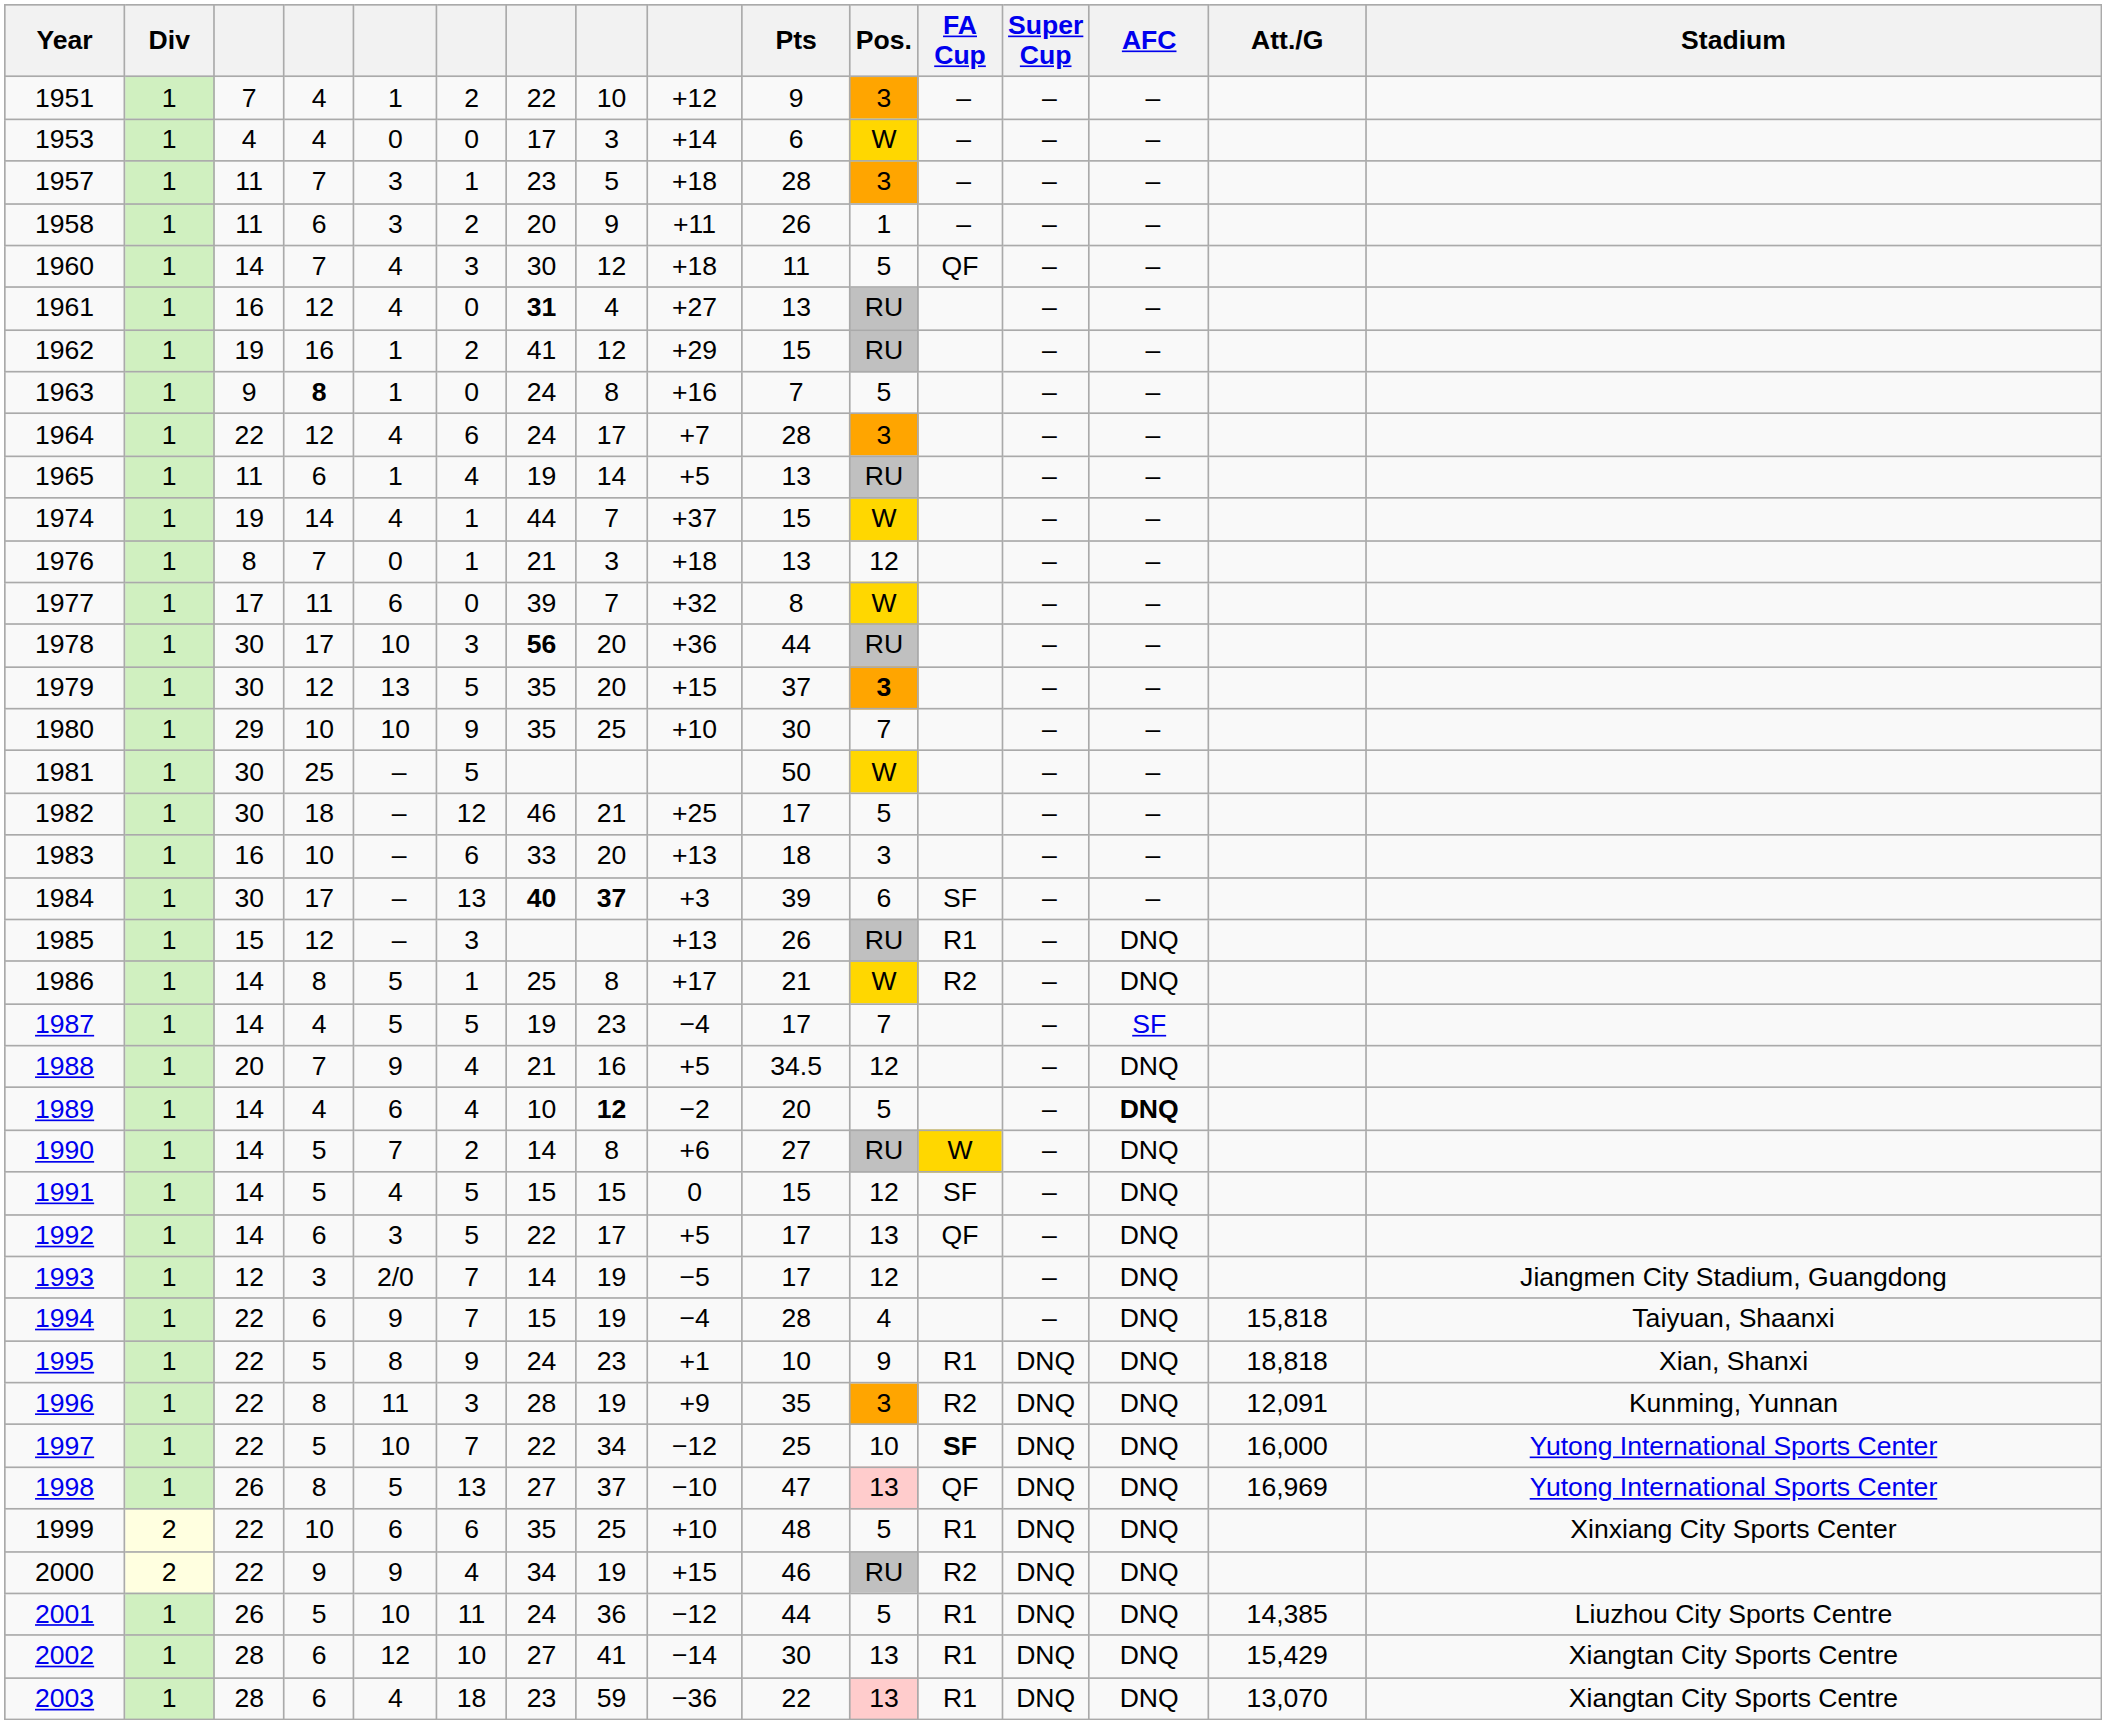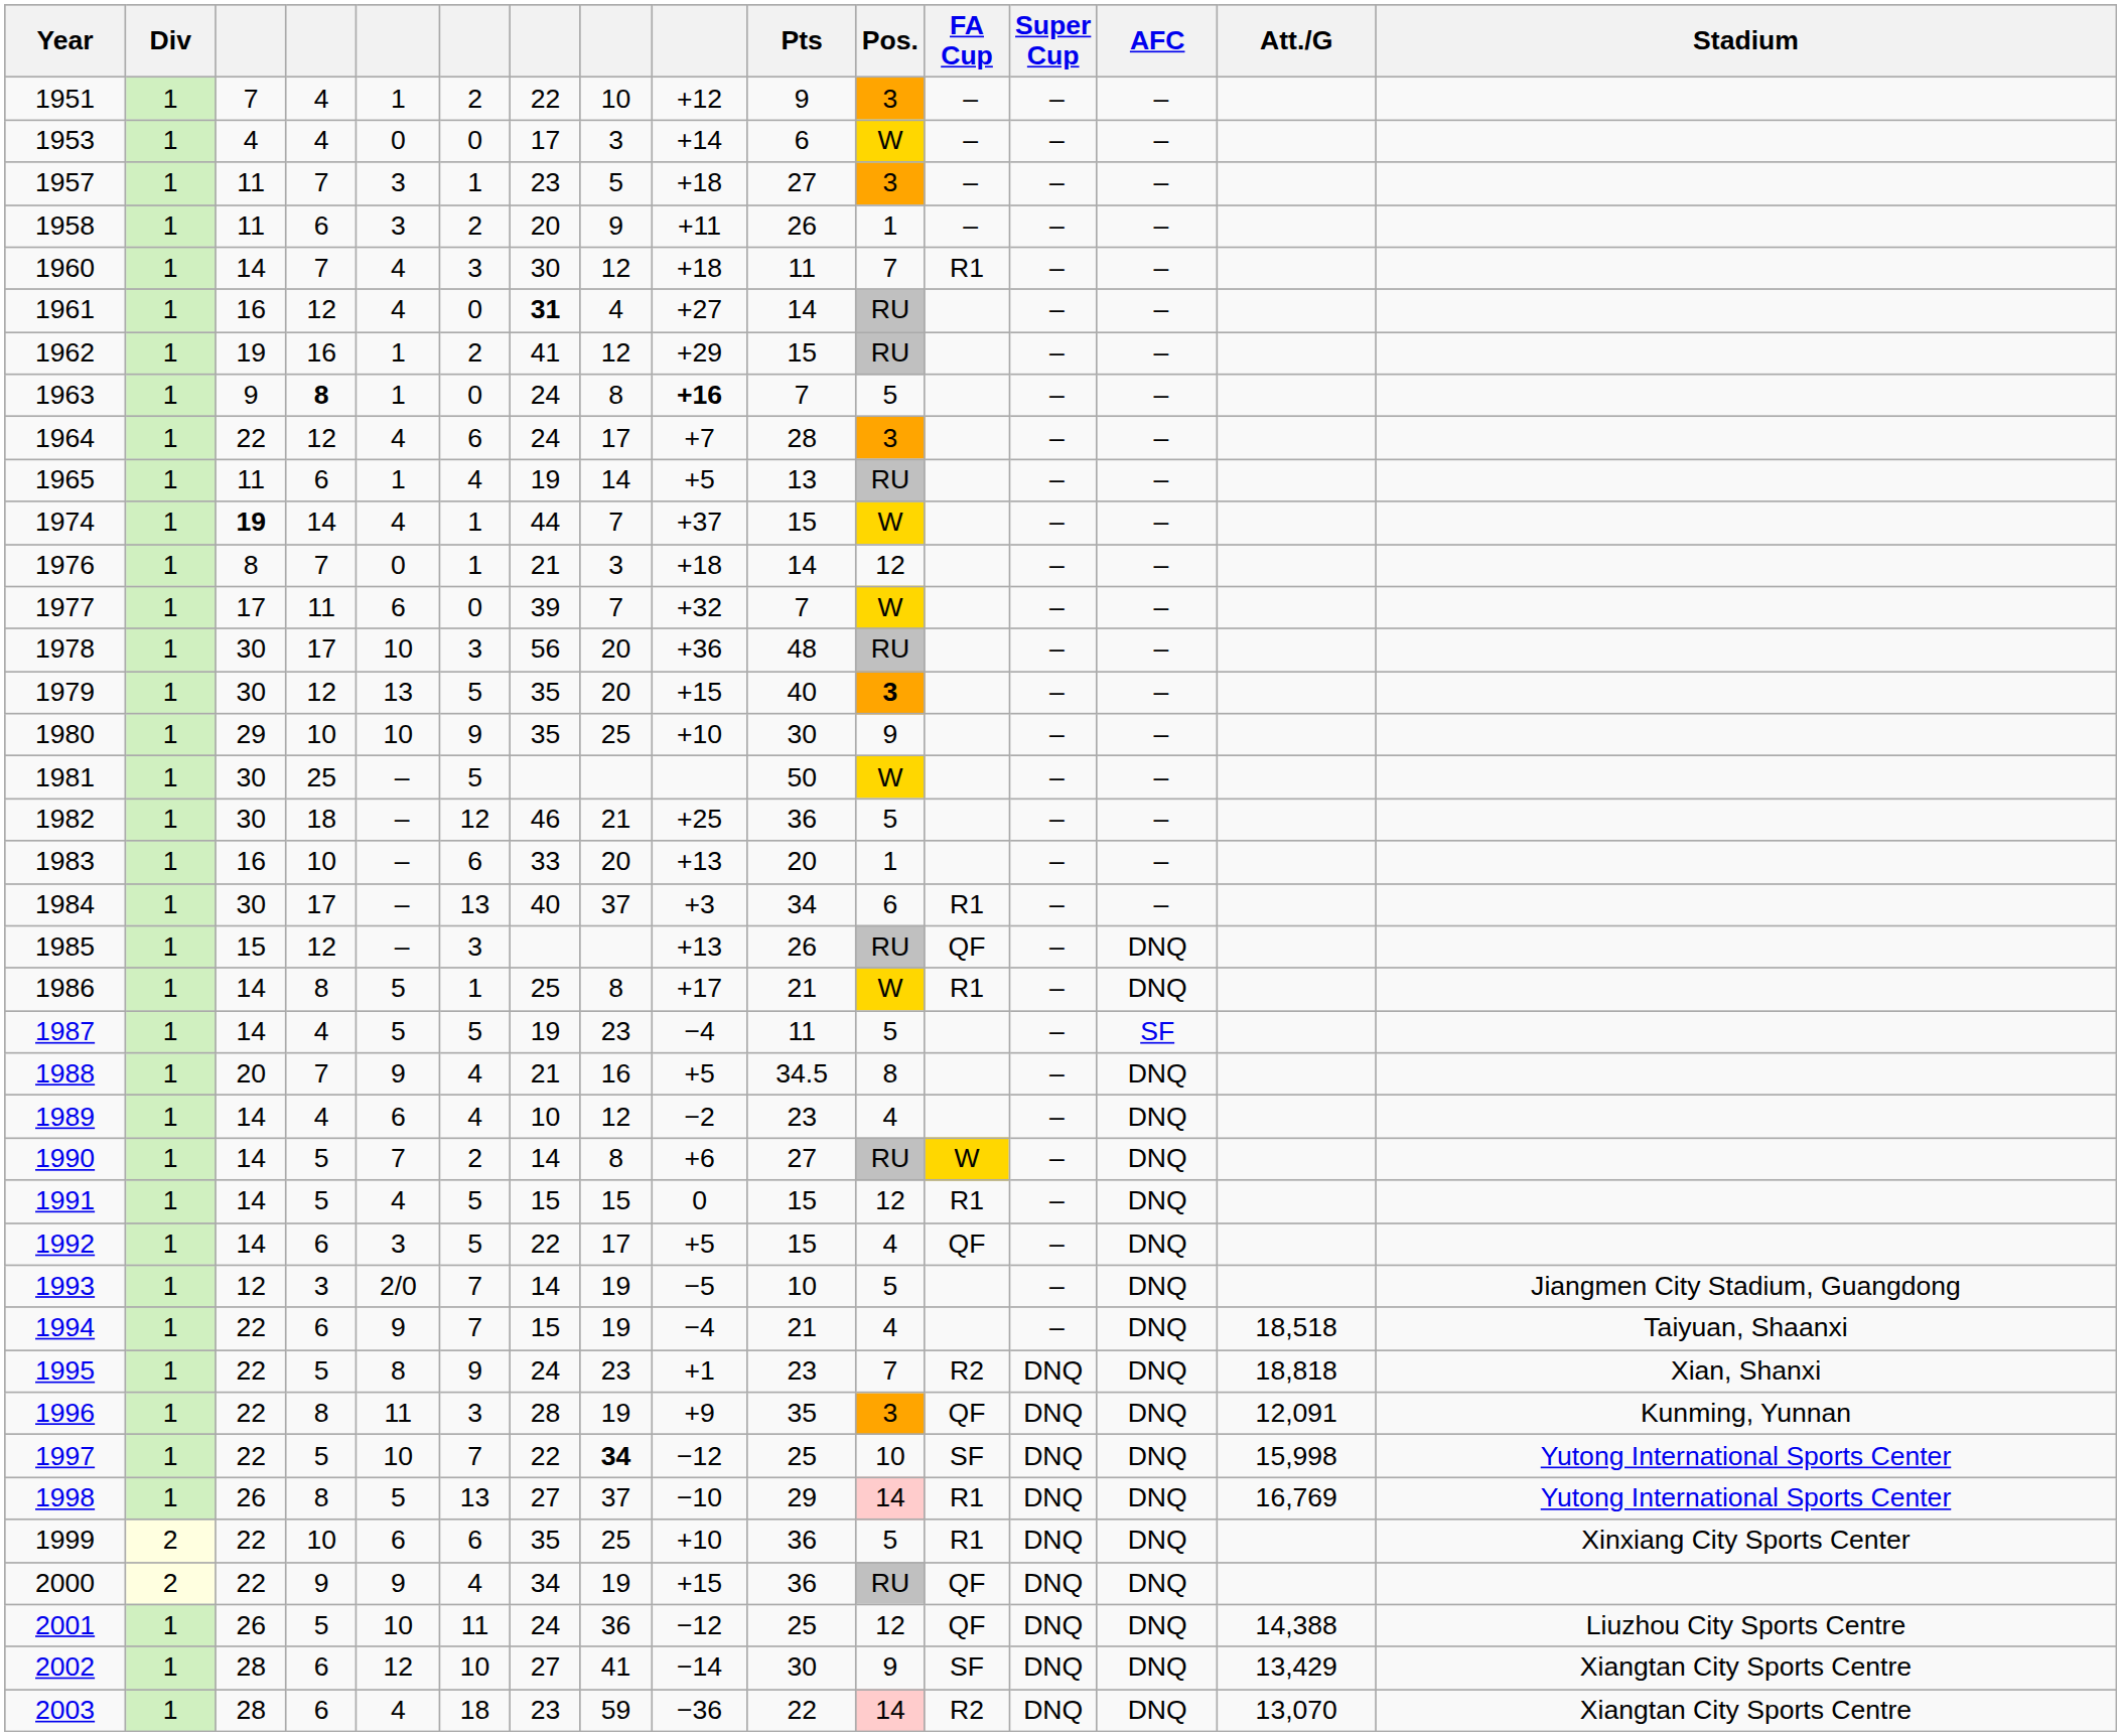1957 | Pts: 28 -> 27
1960 | Pos.: 5 -> 7
1960 | FA Cup: QF -> R1
1961 | Pts: 13 -> 14
1963 | column 9: normal -> bold
1974 | column 3: normal -> bold
1976 | Pts: 13 -> 14
1977 | Pts: 8 -> 7
1978 | column 7: bold -> normal
1978 | Pts: 44 -> 48
1979 | Pts: 37 -> 40
1980 | Pos.: 7 -> 9
1982 | Pts: 17 -> 36
1983 | Pts: 18 -> 20
1983 | Pos.: 3 -> 1
1984 | column 7: bold -> normal
1984 | column 8: bold -> normal
1984 | Pts: 39 -> 34
1984 | FA Cup: SF -> R1
1985 | FA Cup: R1 -> QF
1986 | FA Cup: R2 -> R1
1987 | Pts: 17 -> 11
1987 | Pos.: 7 -> 5
1988 | Pos.: 12 -> 8
1989 | column 8: bold -> normal
1989 | Pts: 20 -> 23
1989 | Pos.: 5 -> 4
1989 | AFC: bold -> normal
1991 | FA Cup: SF -> R1
1992 | Pts: 17 -> 15
1992 | Pos.: 13 -> 4
1993 | Pts: 17 -> 10
1993 | Pos.: 12 -> 5
1994 | Pts: 28 -> 21
1994 | Att./G: 15,818 -> 18,518
1995 | Pts: 10 -> 23
1995 | Pos.: 9 -> 7
1995 | FA Cup: R1 -> R2
1996 | FA Cup: R2 -> QF
1997 | column 8: normal -> bold
1997 | FA Cup: bold -> normal
1997 | Att./G: 16,000 -> 15,998
1998 | Pts: 47 -> 29
1998 | Pos.: 13 -> 14
1998 | FA Cup: QF -> R1
1998 | Att./G: 16,969 -> 16,769
1999 | Pts: 48 -> 36
2000 | Pts: 46 -> 36
2000 | FA Cup: R2 -> QF
2001 | Pts: 44 -> 25
2001 | Pos.: 5 -> 12
2001 | FA Cup: R1 -> QF
2001 | Att./G: 14,385 -> 14,388
2002 | Pos.: 13 -> 9
2002 | FA Cup: R1 -> SF
2002 | Att./G: 15,429 -> 13,429
2003 | Pos.: 13 -> 14
2003 | FA Cup: R1 -> R2
